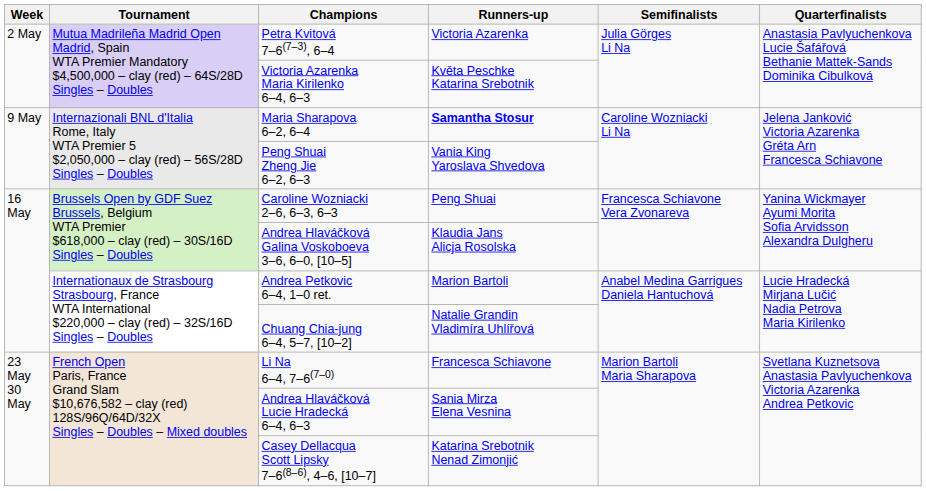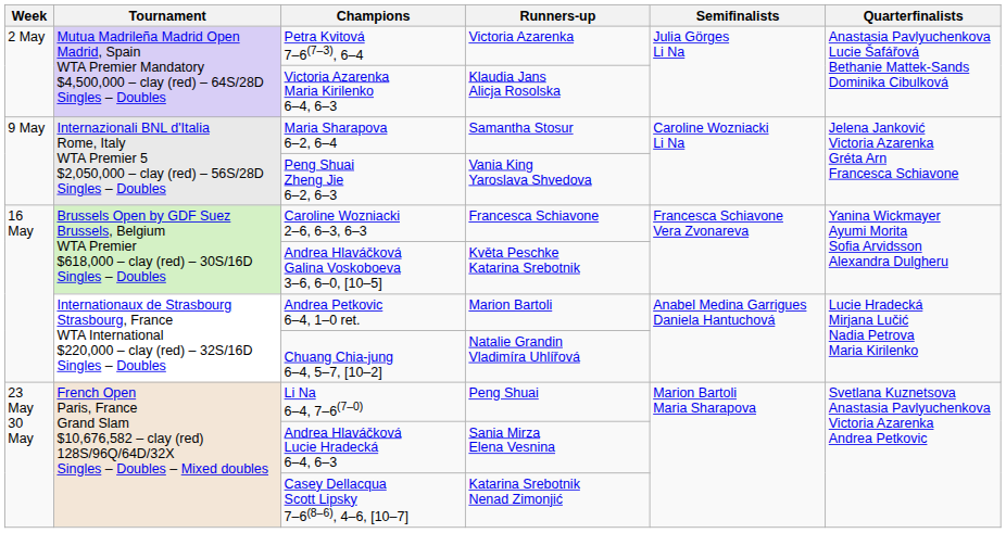Victoria Azarenka Maria Kirilenko 6–4, 6–3 | Runners-up: Květa Peschke Katarina Srebotnik -> Klaudia Jans Alicja Rosolska
Maria Sharapova 6–2, 6–4 | Runners-up: bold -> normal
Caroline Wozniacki 2–6, 6–3, 6–3 | Runners-up: Peng Shuai -> Francesca Schiavone
Andrea Hlaváčková Galina Voskoboeva 3–6, 6–0, [10–5] | Runners-up: Klaudia Jans Alicja Rosolska -> Květa Peschke Katarina Srebotnik
Li Na 6–4, 7–6(7–0) | Runners-up: Francesca Schiavone -> Peng Shuai
